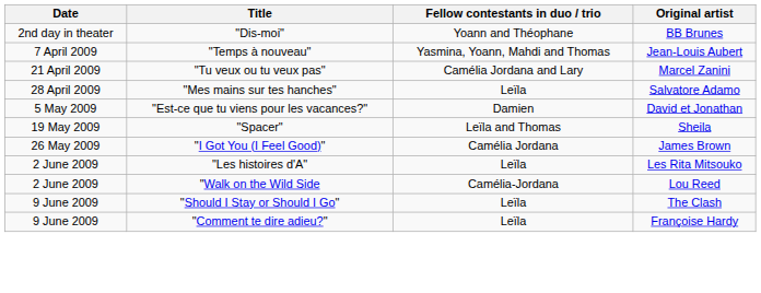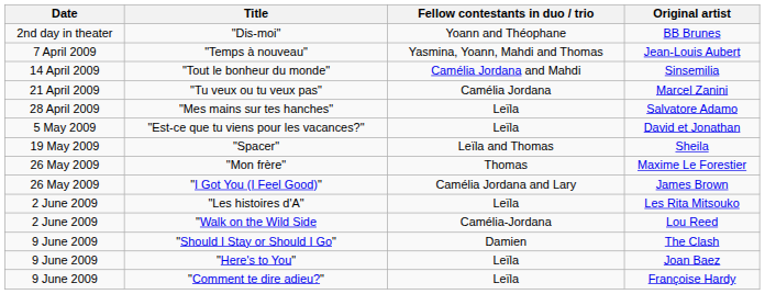+ row: 14 April 2009 | "Tout le bonheur du monde" | Camélia Jordana and Mahdi | Sinsemilia
"Tu veux ou tu veux pas" | Fellow contestants in duo / trio: Camélia Jordana and Lary -> Camélia Jordana
"Est-ce que tu viens pour les vacances?" | Fellow contestants in duo / trio: Damien -> Leïla
+ row: 26 May 2009 | "Mon frère" | Thomas | Maxime Le Forestier
"I Got You (I Feel Good)" | Fellow contestants in duo / trio: Camélia Jordana -> Camélia Jordana and Lary
"Should I Stay or Should I Go" | Fellow contestants in duo / trio: Leïla -> Damien
+ row: 9 June 2009 | "Here's to You" | Leïla | Joan Baez
